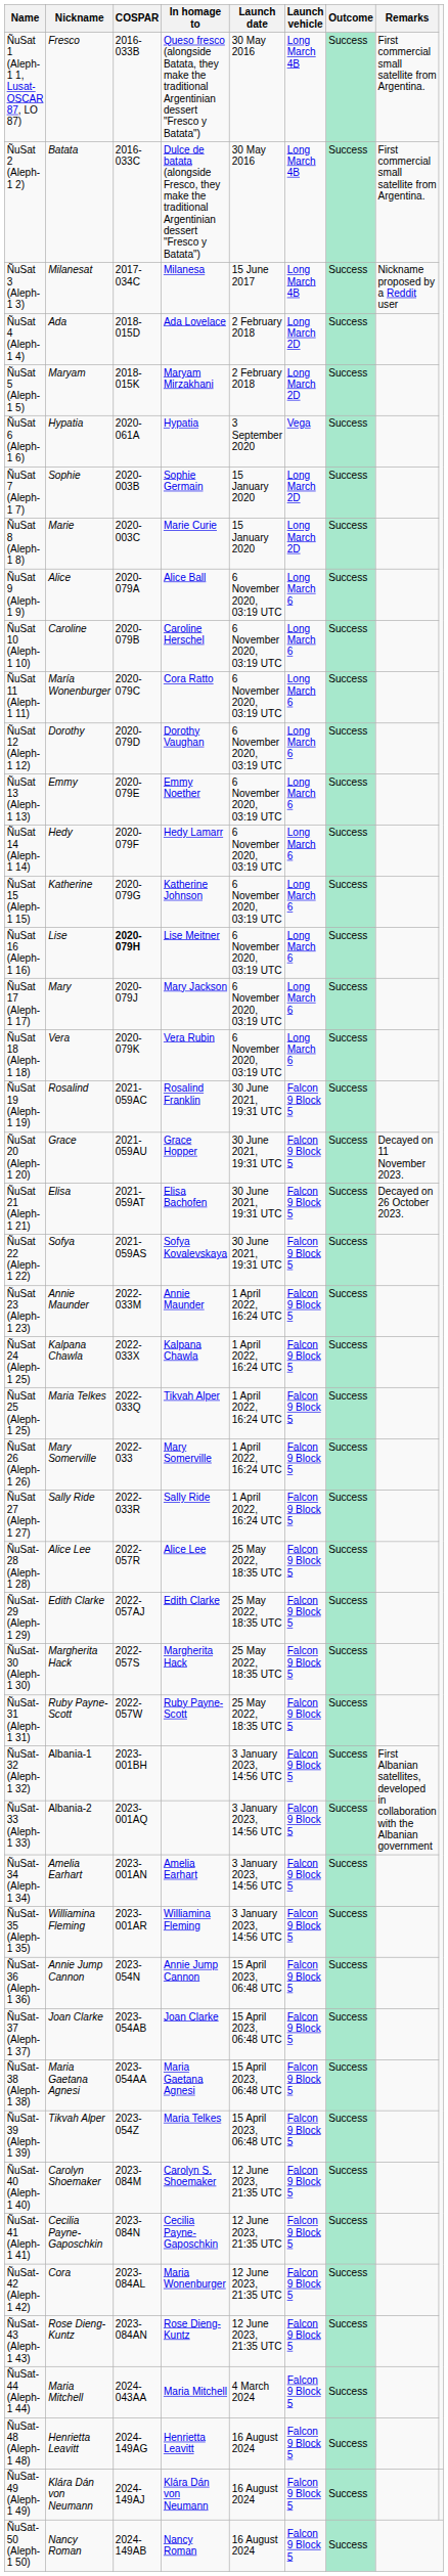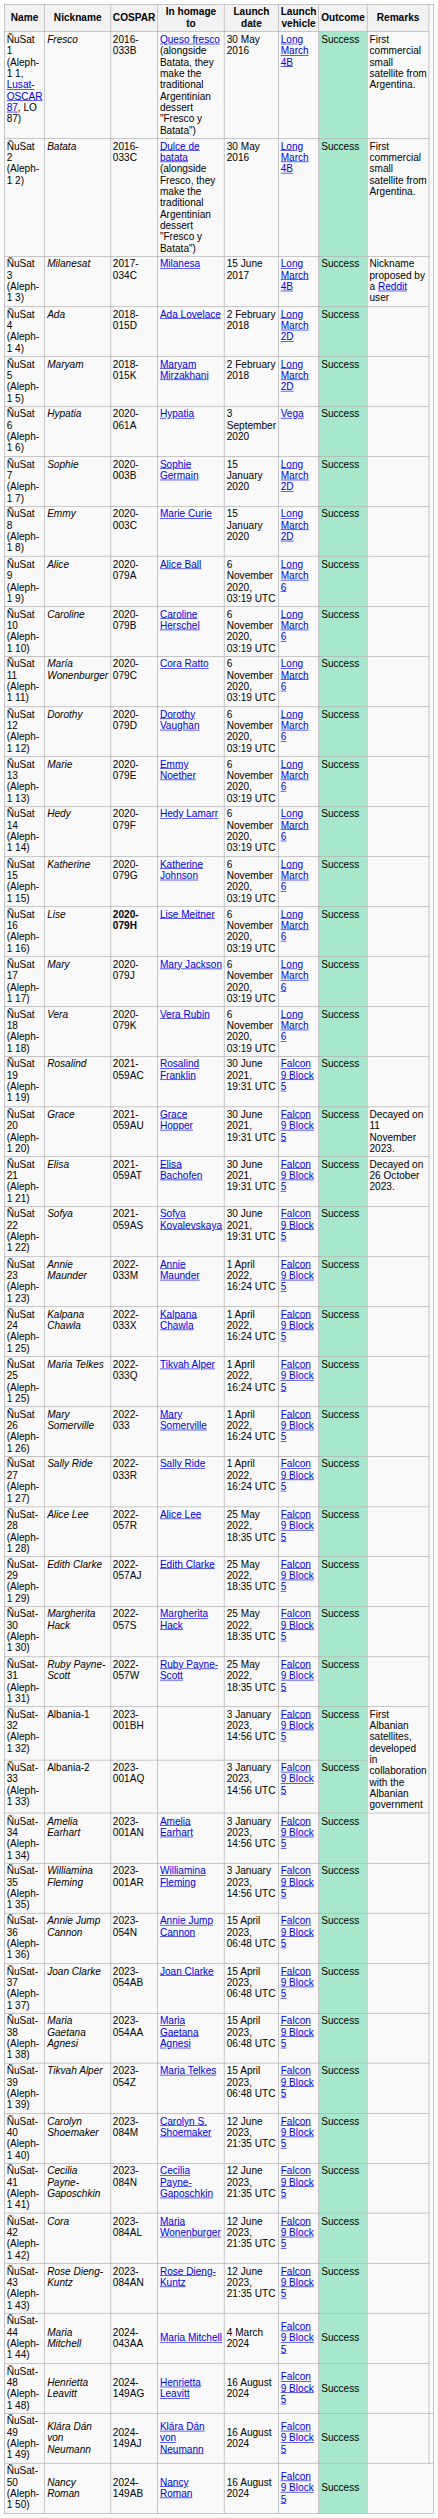ÑuSat 8 (Aleph-1 8) | Nickname: Marie -> Emmy
ÑuSat 13 (Aleph-1 13) | Nickname: Emmy -> Marie
